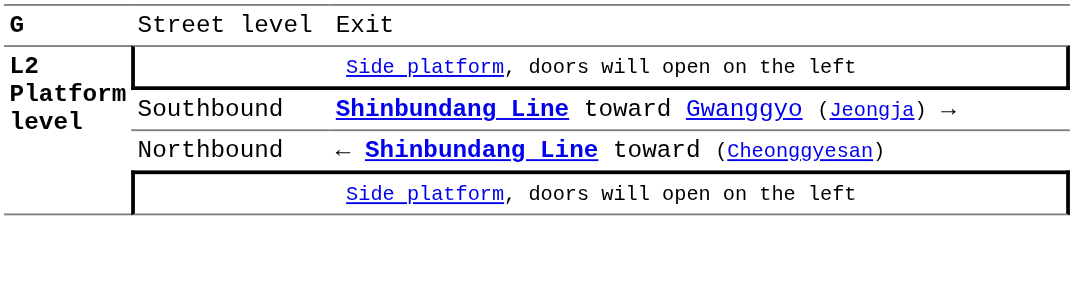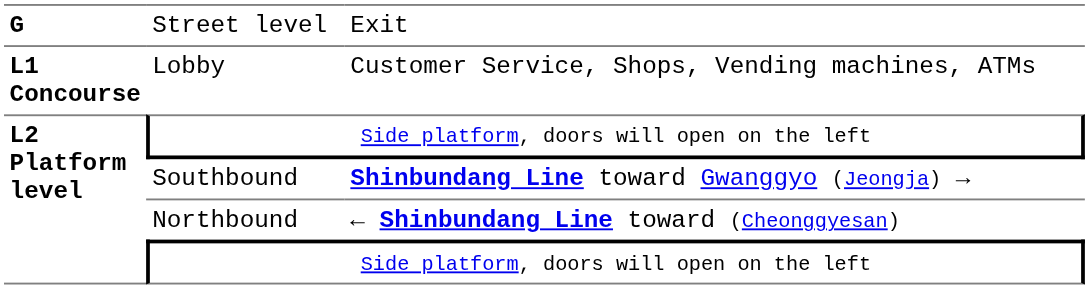+ row: L1 Concourse | Lobby | Customer Service, Shops, Vending machines, ATMs
